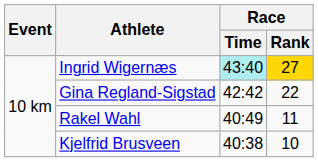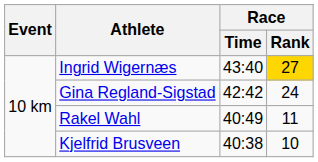Ingrid Wigernæs | Race / Time: paleturquoise background -> no background
Gina Regland-Sigstad | Race / Rank: 22 -> 24
